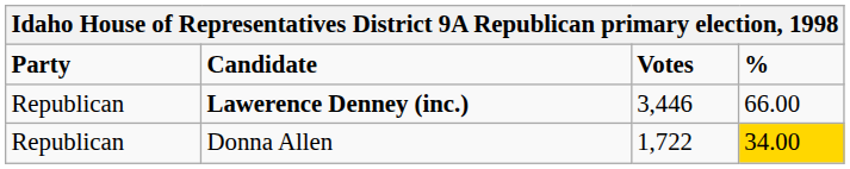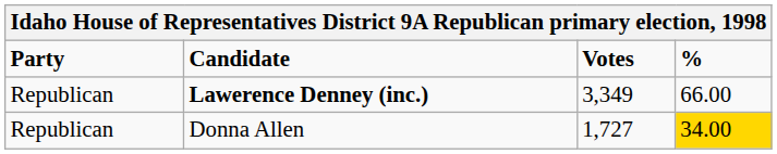Lawerence Denney (inc.) | Votes: 3,446 -> 3,349
Donna Allen | Votes: 1,722 -> 1,727
